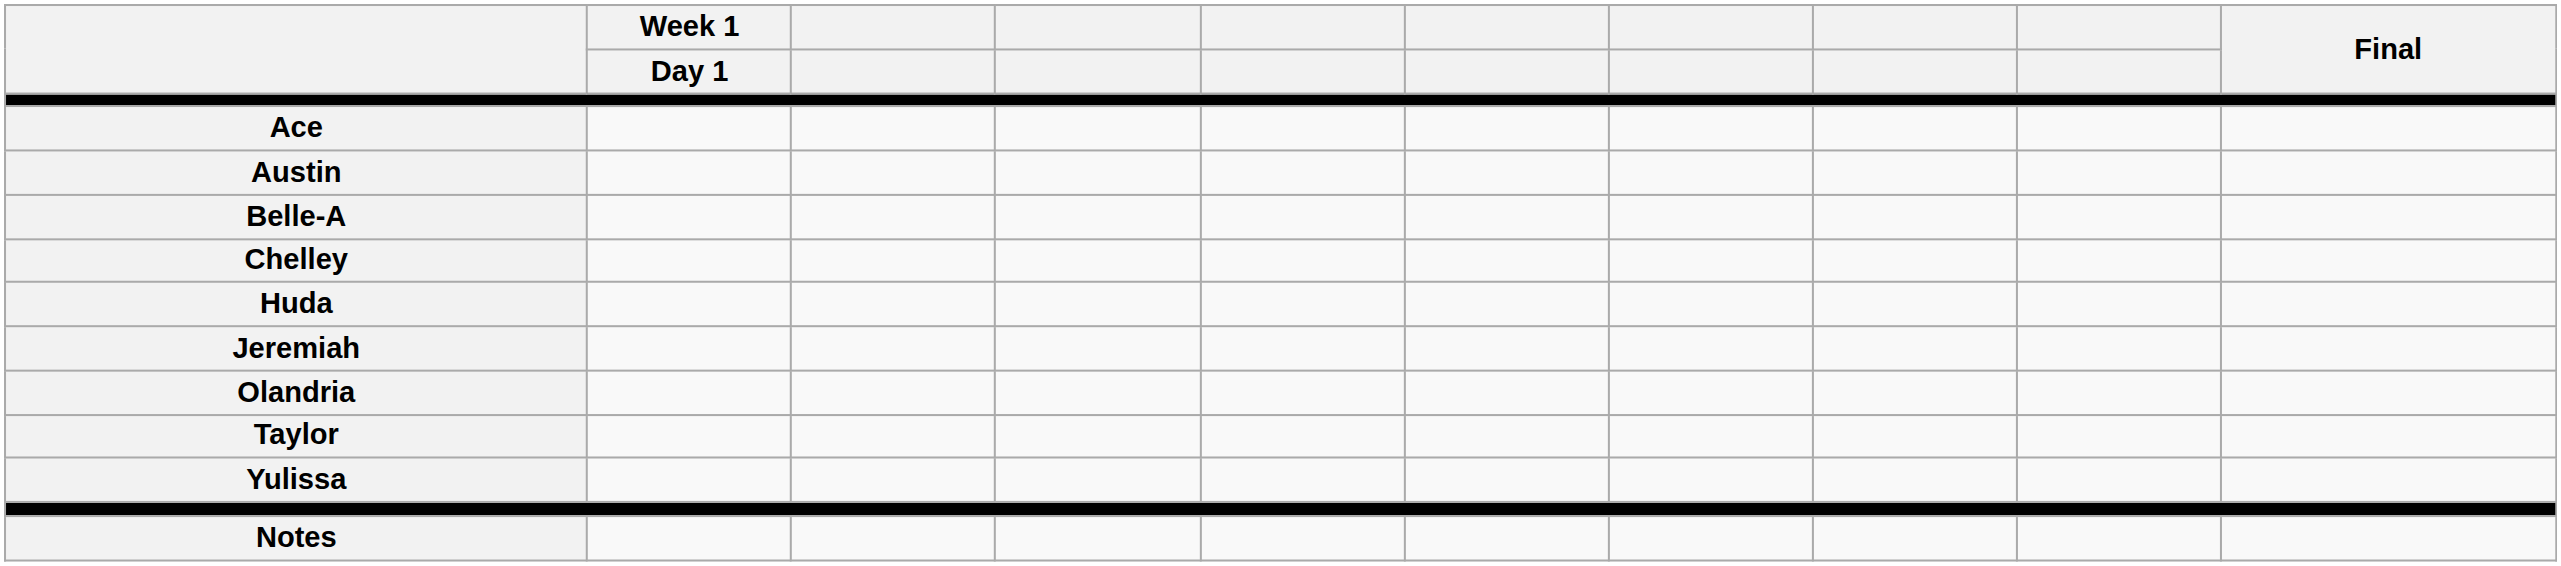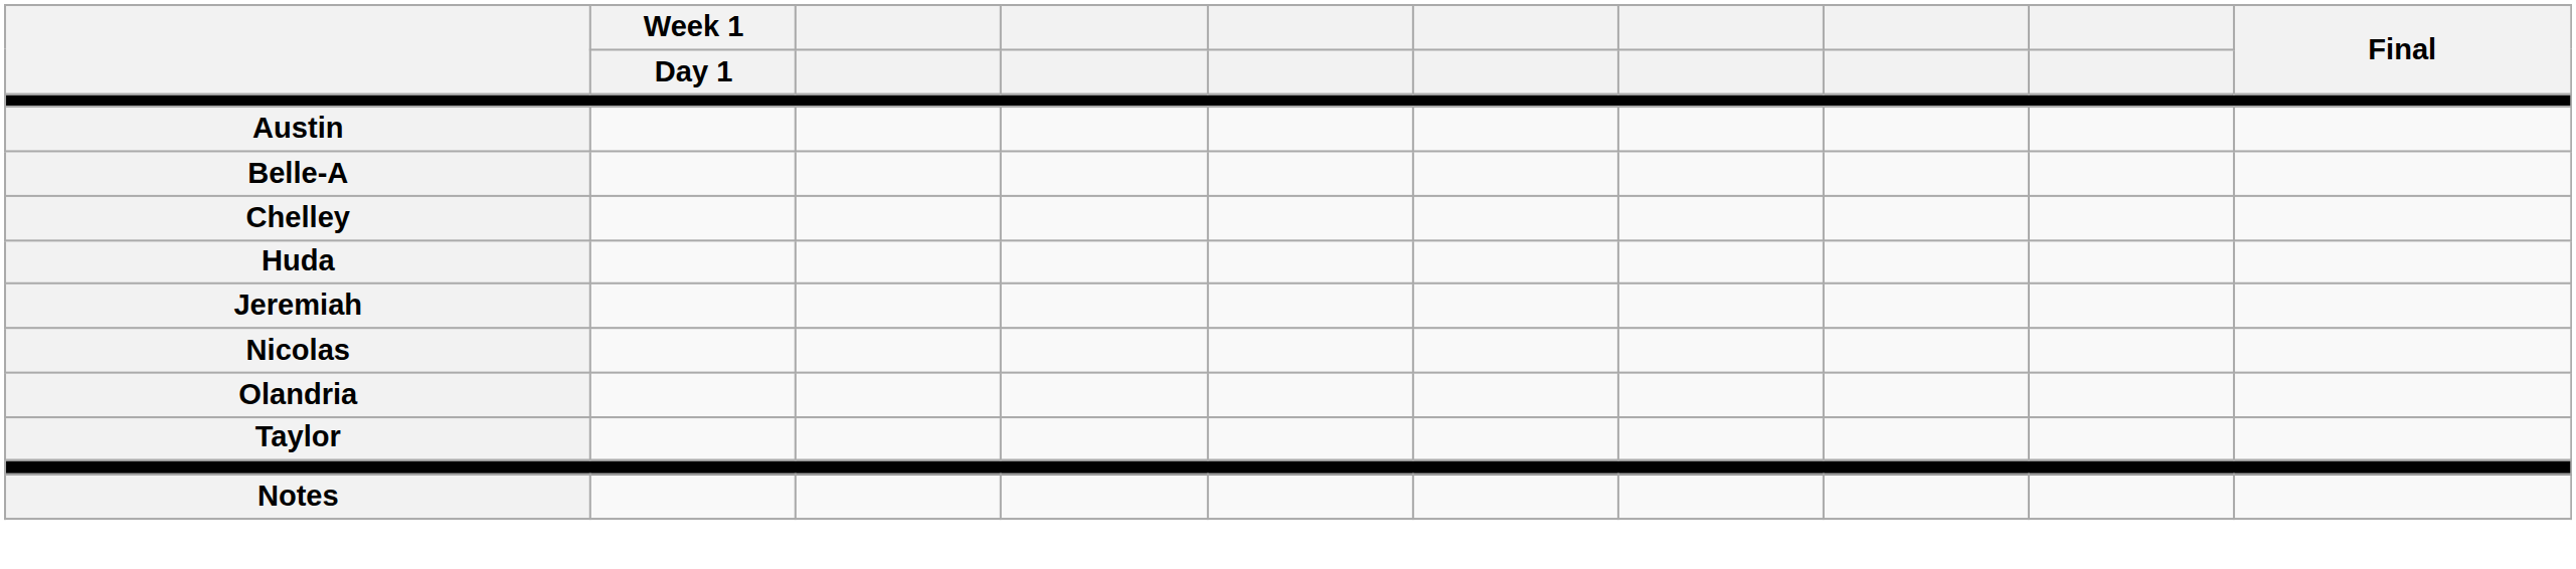- row: Ace
+ row: Nicolas
- row: Yulissa
